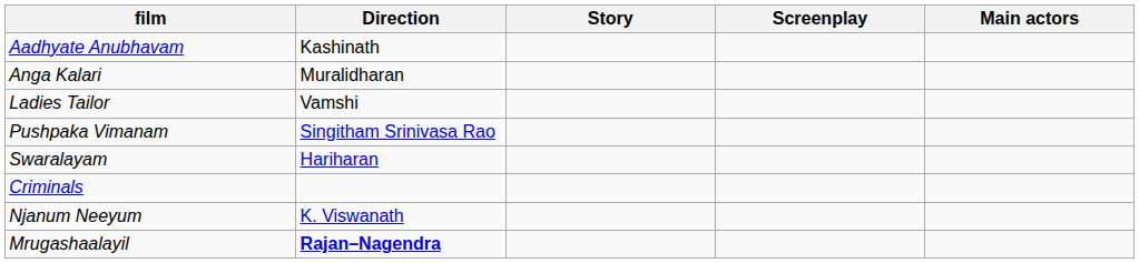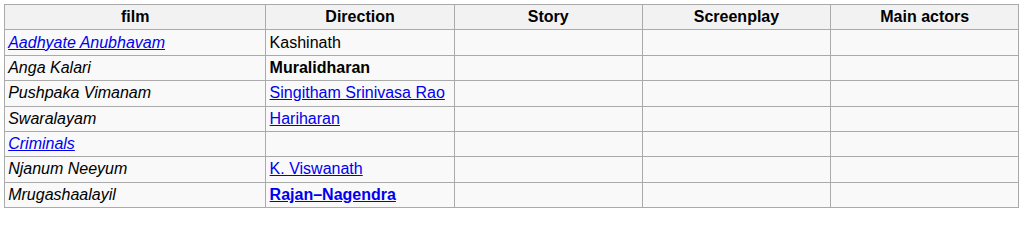Anga Kalari | Direction: normal -> bold
- row: Ladies Tailor | Vamshi
